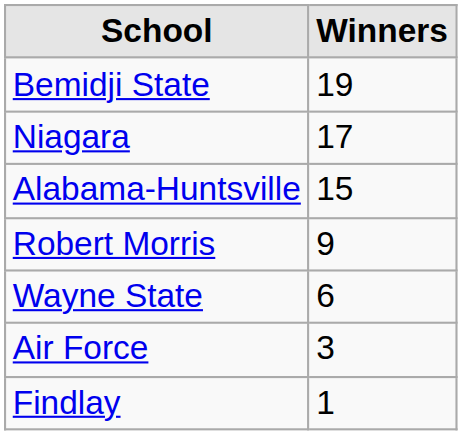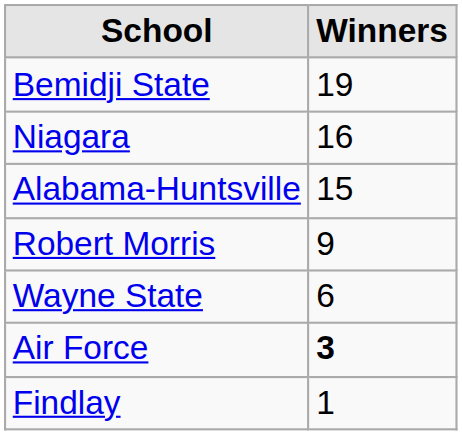Niagara | Winners: 17 -> 16
Air Force | Winners: normal -> bold
